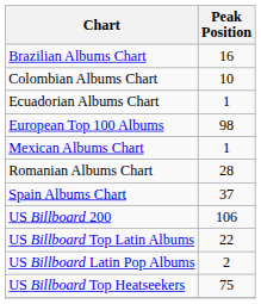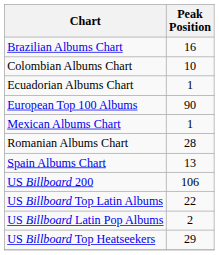European Top 100 Albums | Peak Position: 98 -> 90
Spain Albums Chart | Peak Position: 37 -> 13
US Billboard Top Heatseekers | Peak Position: 75 -> 29
